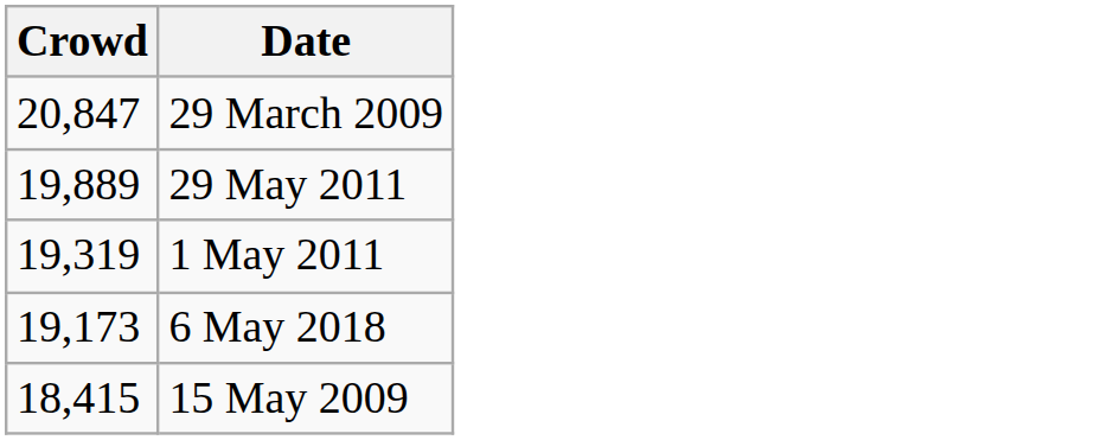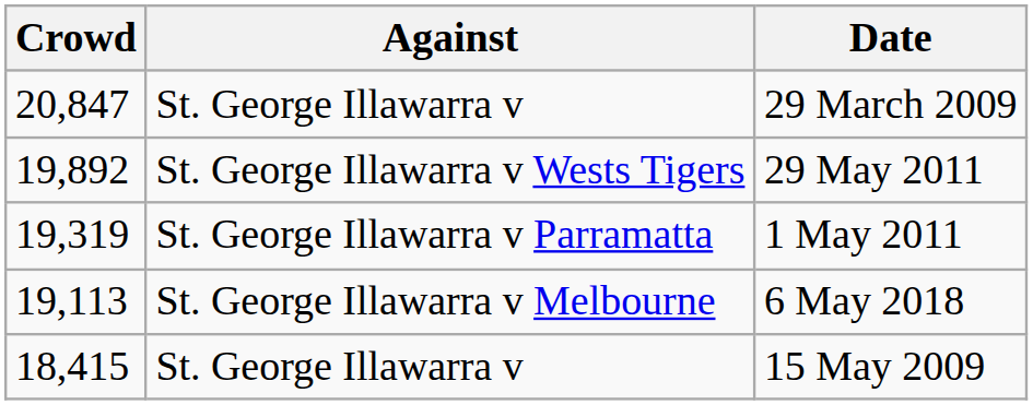+ column: Against | St. George Illawarra v | St. George Illawarra v Wests Tigers | St. George Illawarra v Parramatta | St. George Illawarra v Melbourne | St. George Illawarra v
29 May 2011 | Crowd: 19,889 -> 19,892
6 May 2018 | Crowd: 19,173 -> 19,113
